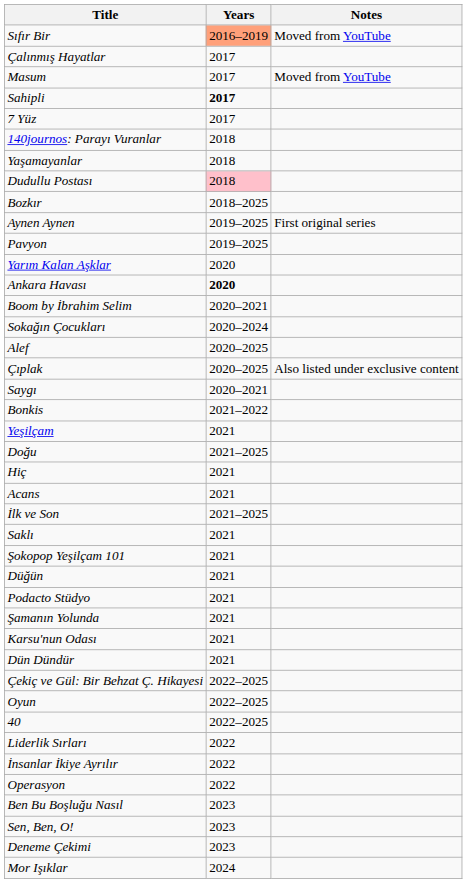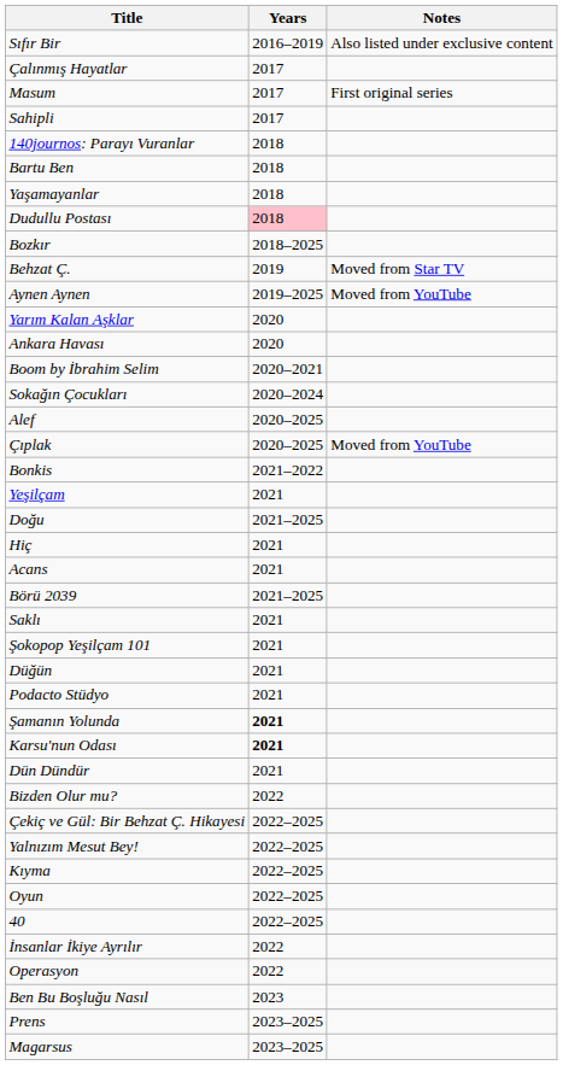Sıfır Bir | Years: lightsalmon background -> no background
Sıfır Bir | Notes: Moved from YouTube -> Also listed under exclusive content
Masum | Notes: Moved from YouTube -> First original series
Sahipli | Years: bold -> normal
- row: 7 Yüz | 2017
+ row: Bartu Ben | 2018
+ row: Behzat Ç. | 2019 | Moved from Star TV
Aynen Aynen | Notes: First original series -> Moved from YouTube
- row: Pavyon | 2019–2025
Ankara Havası | Years: bold -> normal
Çıplak | Notes: Also listed under exclusive content -> Moved from YouTube
- row: Saygı | 2020–2021
+ row: Börü 2039 | 2021–2025
- row: İlk ve Son | 2021–2025
Şamanın Yolunda | Years: normal -> bold
Karsu'nun Odası | Years: normal -> bold
+ row: Bizden Olur mu? | 2022
+ row: Yalnızım Mesut Bey! | 2022–2025
+ row: Kıyma | 2022–2025
- row: Liderlik Sırları | 2022
- row: Sen, Ben, O! | 2023
- row: Deneme Çekimi | 2023
+ row: Prens | 2023–2025
+ row: Magarsus | 2023–2025
- row: Mor Işıklar | 2024
